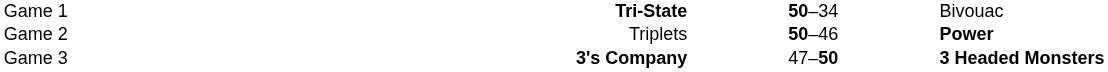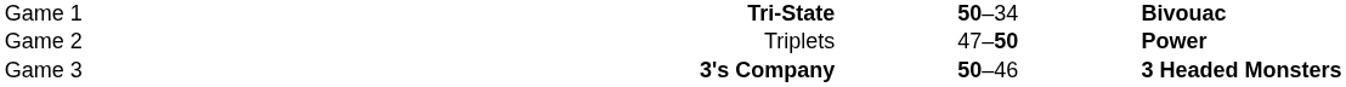Game 1 | column 4: normal -> bold
Game 2 | column 3: 50–46 -> 47–50
Game 3 | column 3: 47–50 -> 50–46
